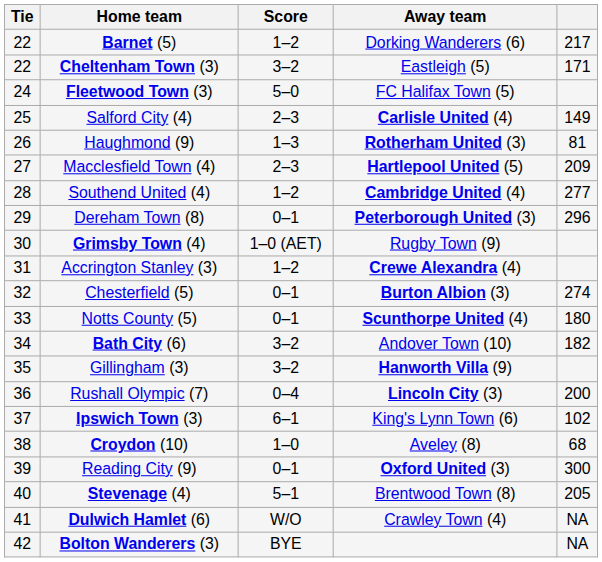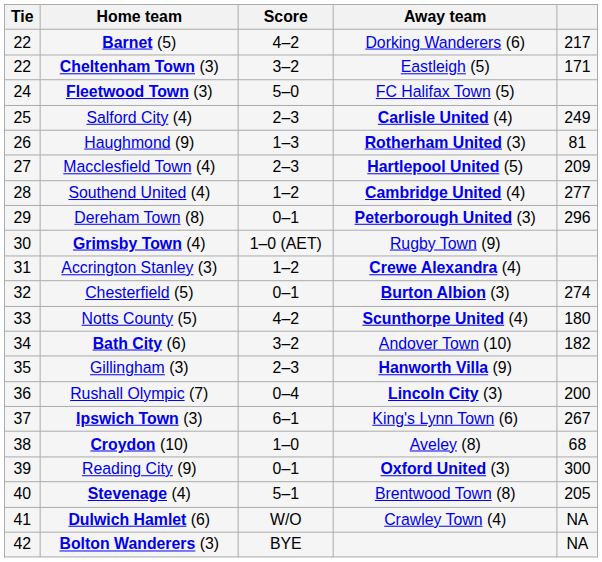Barnet (5) | Score: 1–2 -> 4–2
Salford City (4) | column 5: 149 -> 249
Notts County (5) | Score: 0–1 -> 4–2
Gillingham (3) | Score: 3–2 -> 2–3
Ipswich Town (3) | column 5: 102 -> 267
